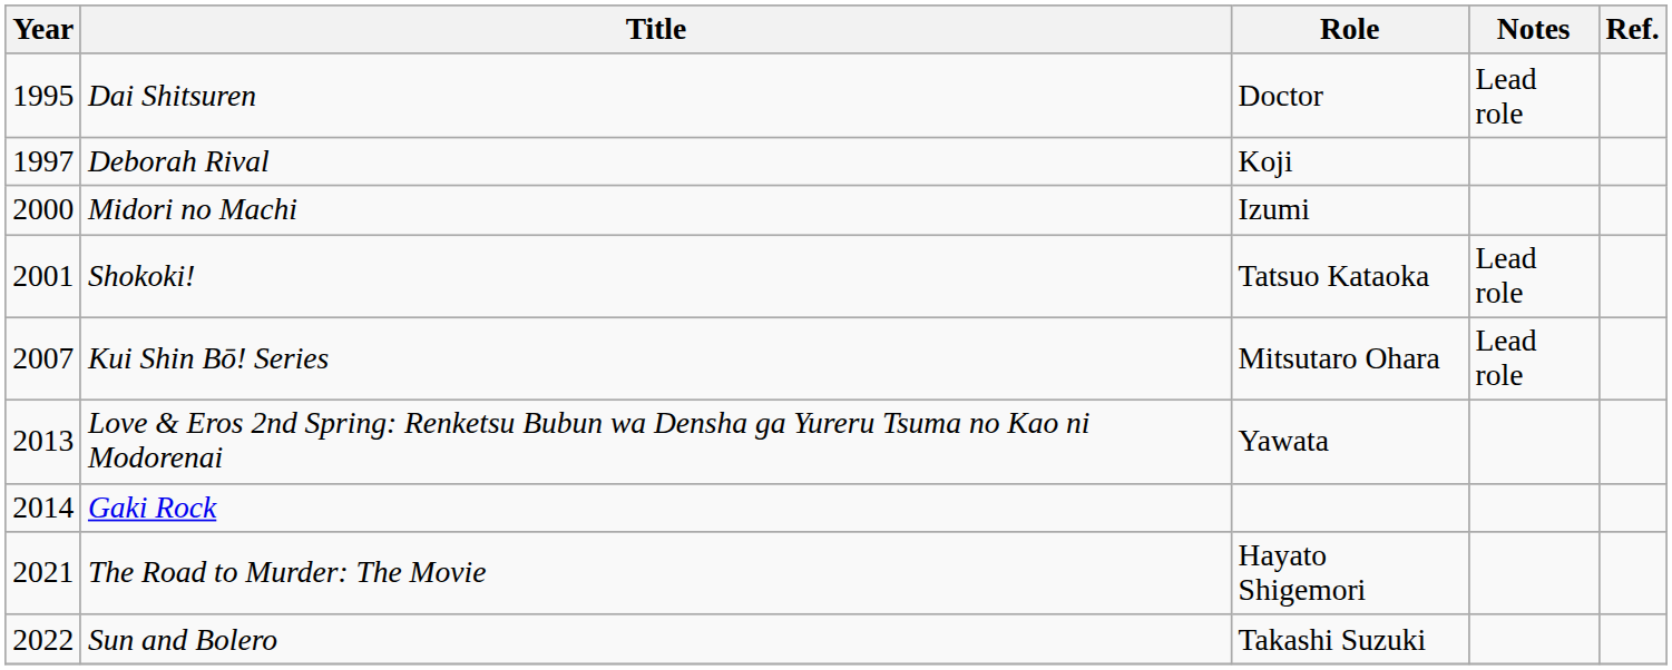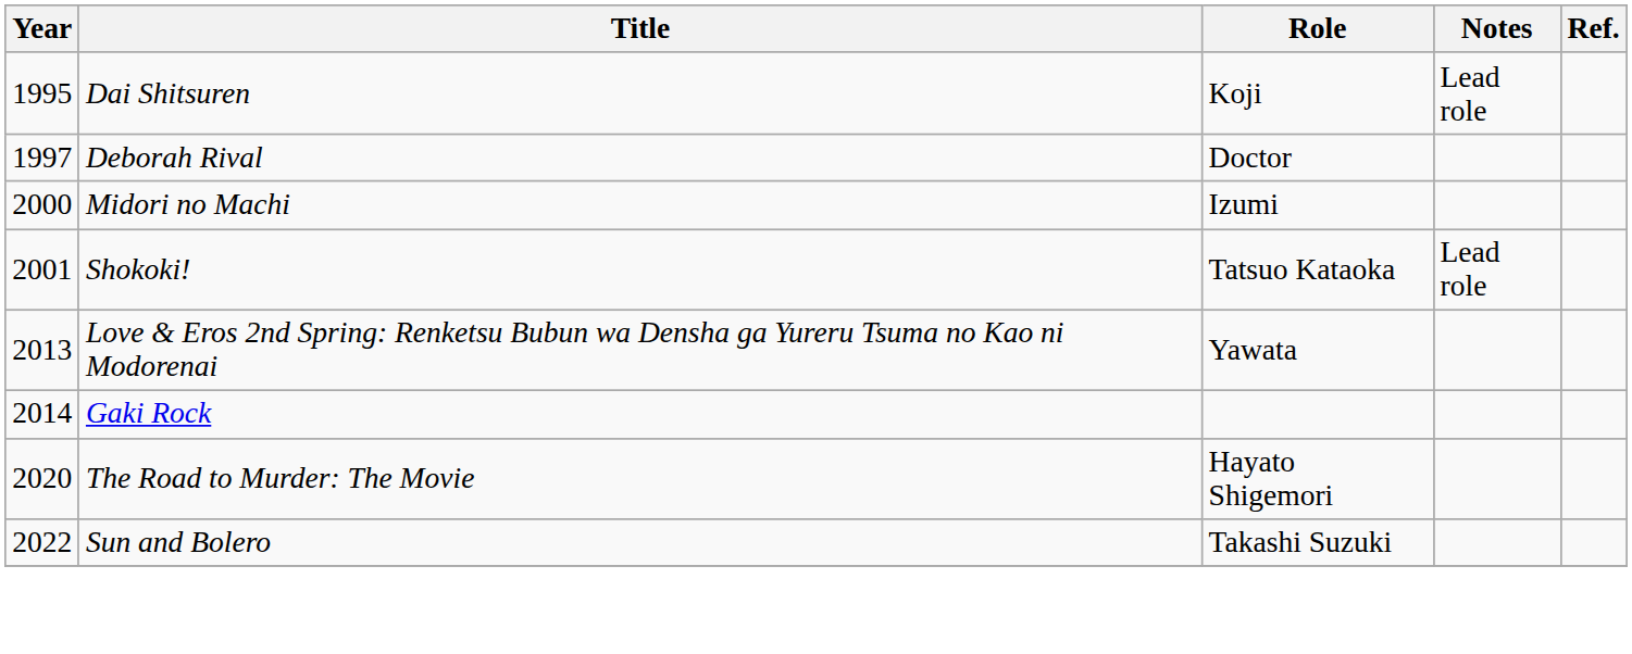Dai Shitsuren | Role: Doctor -> Koji
Deborah Rival | Role: Koji -> Doctor
- row: 2007 | Kui Shin Bō! Series | Mitsutaro Ohara | Lead role
The Road to Murder: The Movie | Year: 2021 -> 2020
